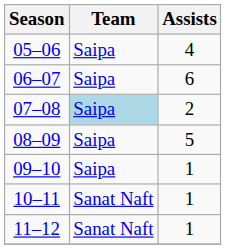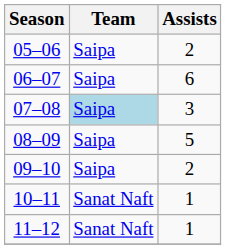05–06 | Assists: 4 -> 2
07–08 | Assists: 2 -> 3
09–10 | Assists: 1 -> 2
